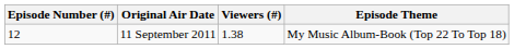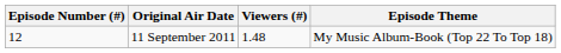11 September 2011 | Viewers (#): 1.38 -> 1.48
